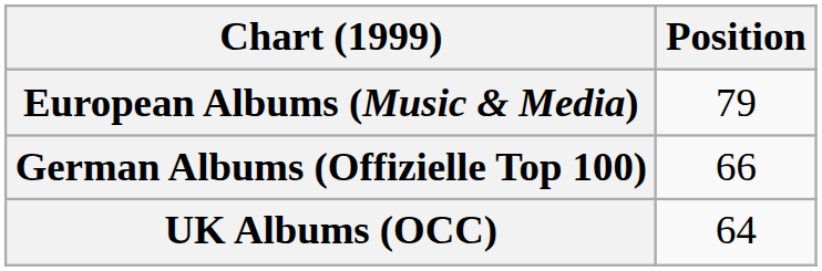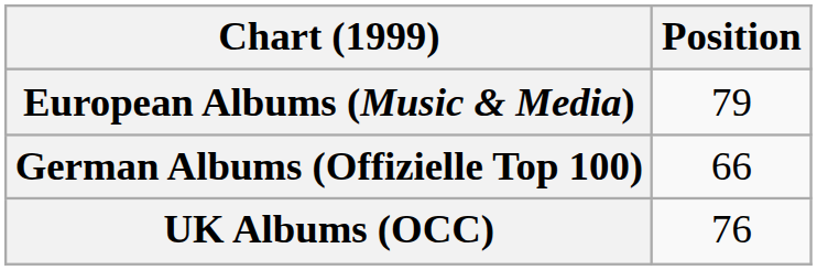UK Albums (OCC) | Position: 64 -> 76
